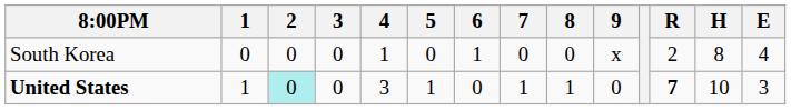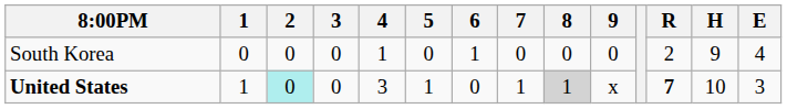South Korea | 9: x -> 0
South Korea | H: 8 -> 9
United States | 8: no background -> lightgrey background
United States | 9: 0 -> x
